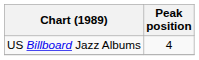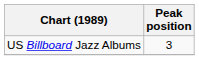US Billboard Jazz Albums | Peak position: 4 -> 3
